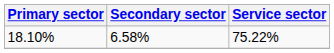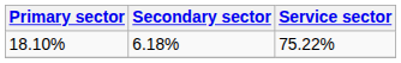18.10% | Secondary sector: 6.58% -> 6.18%
